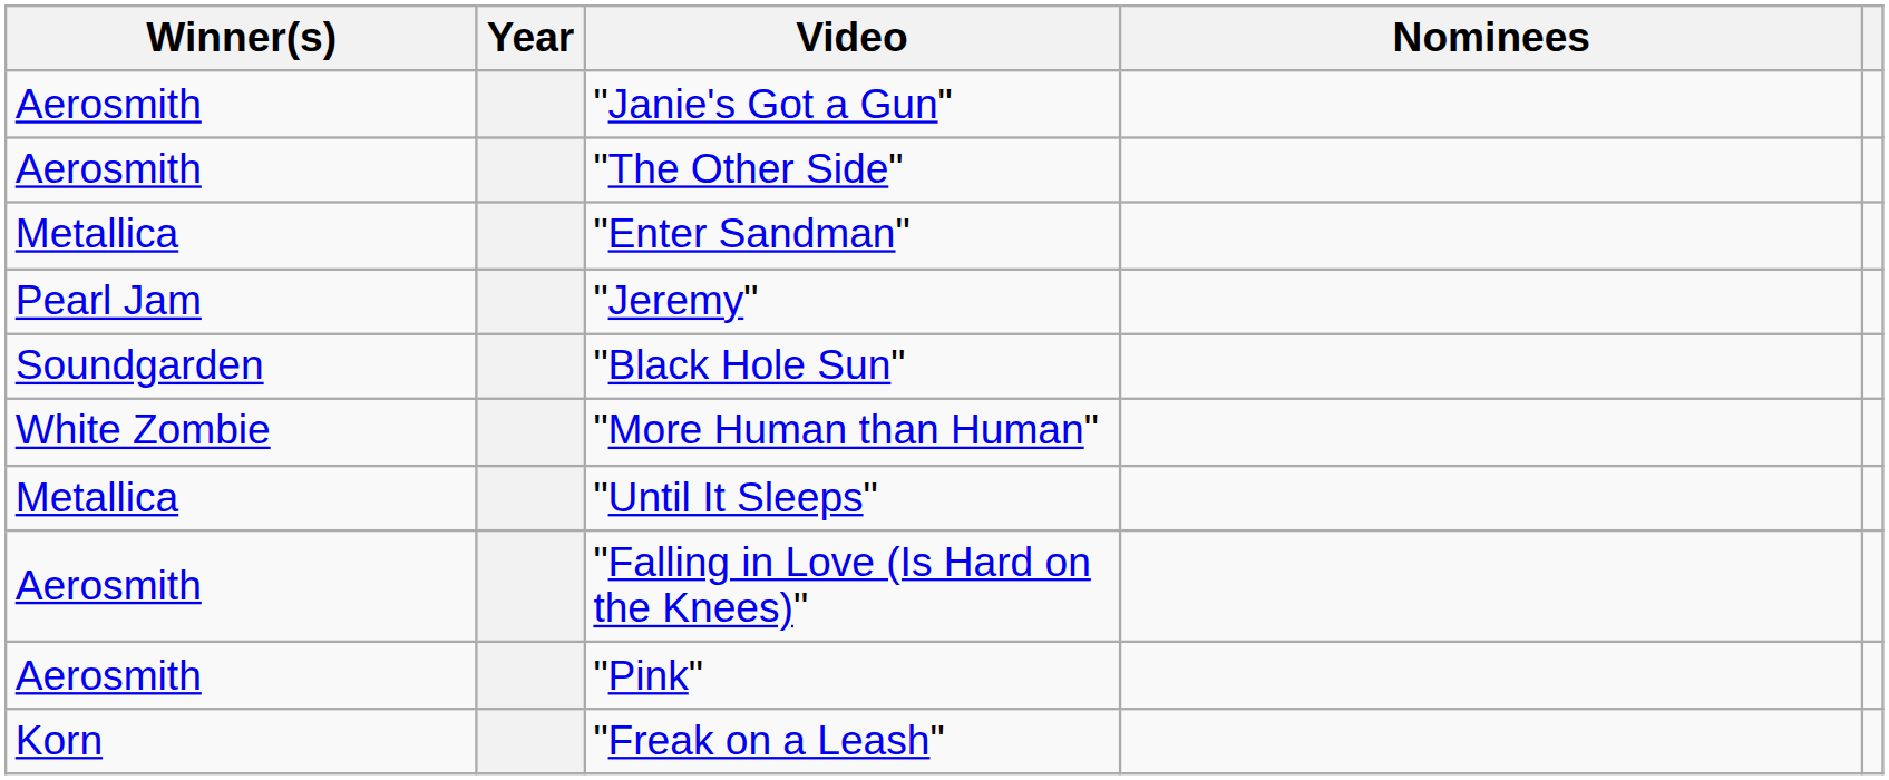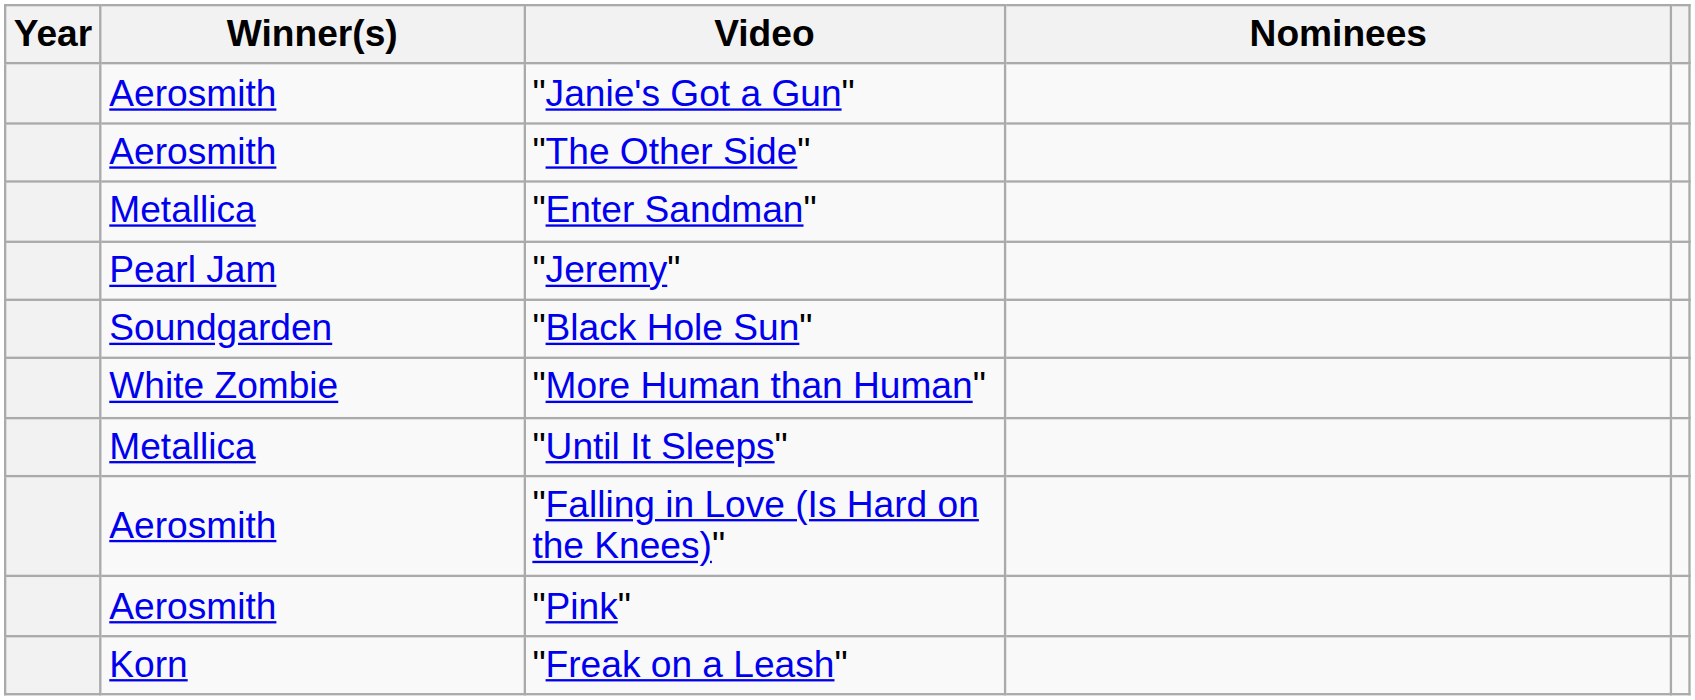columns swapped: Year <-> Winner(s)
